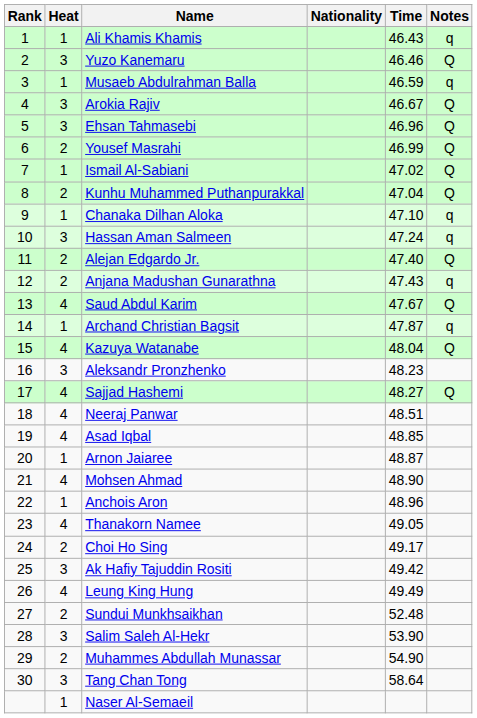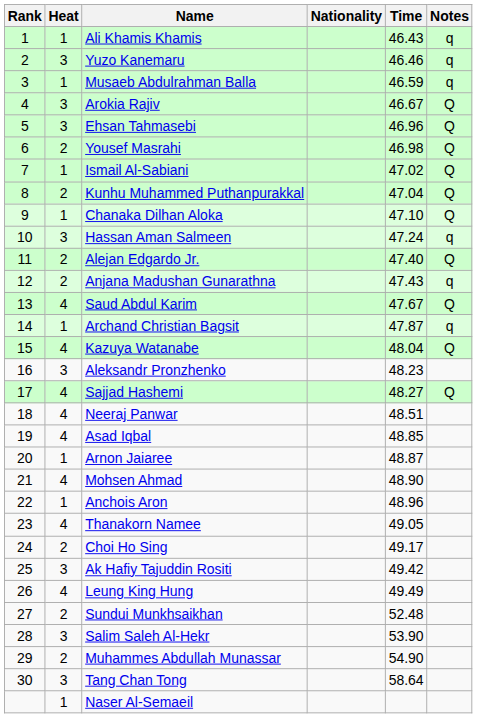Yuzo Kanemaru | Notes: Q -> q
Yousef Masrahi | Time: 46.99 -> 46.98
Chanaka Dilhan Aloka | Notes: q -> Q
